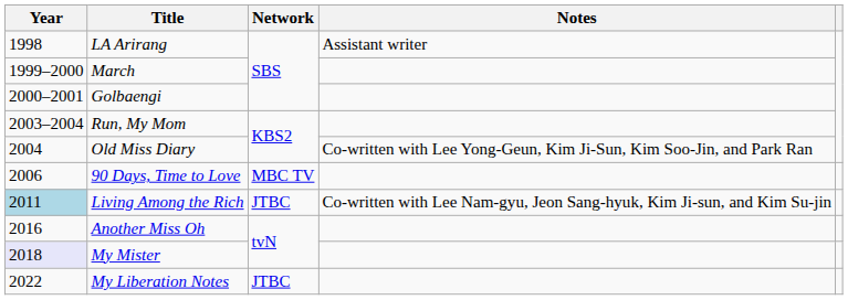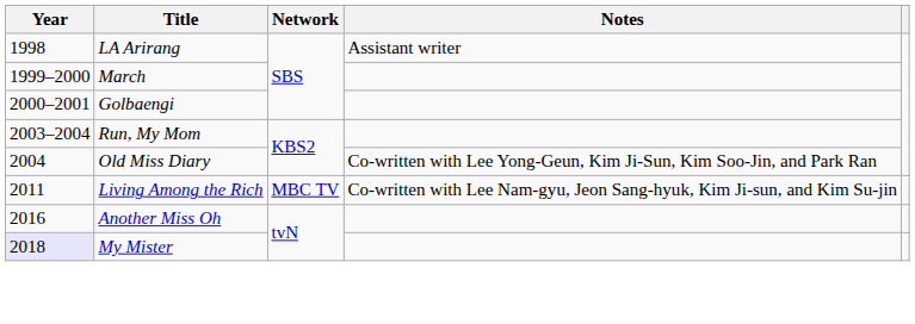- row: 2006 | 90 Days, Time to Love | MBC TV
Living Among the Rich | Year: lightblue background -> no background
Living Among the Rich | Network: JTBC -> MBC TV
- row: 2022 | My Liberation Notes | JTBC
